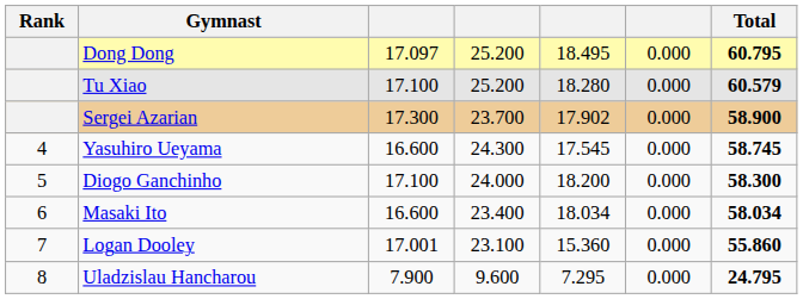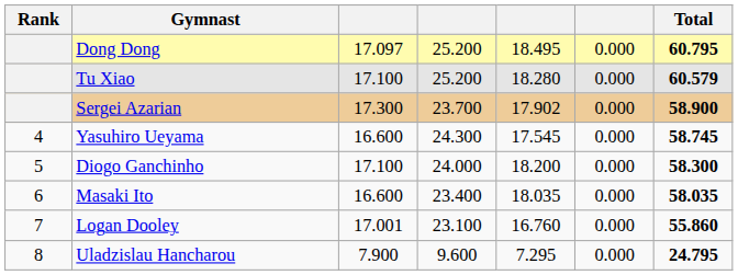Masaki Ito | column 5: 18.034 -> 18.035
Masaki Ito | Total: 58.034 -> 58.035
Logan Dooley | column 5: 15.360 -> 16.760
